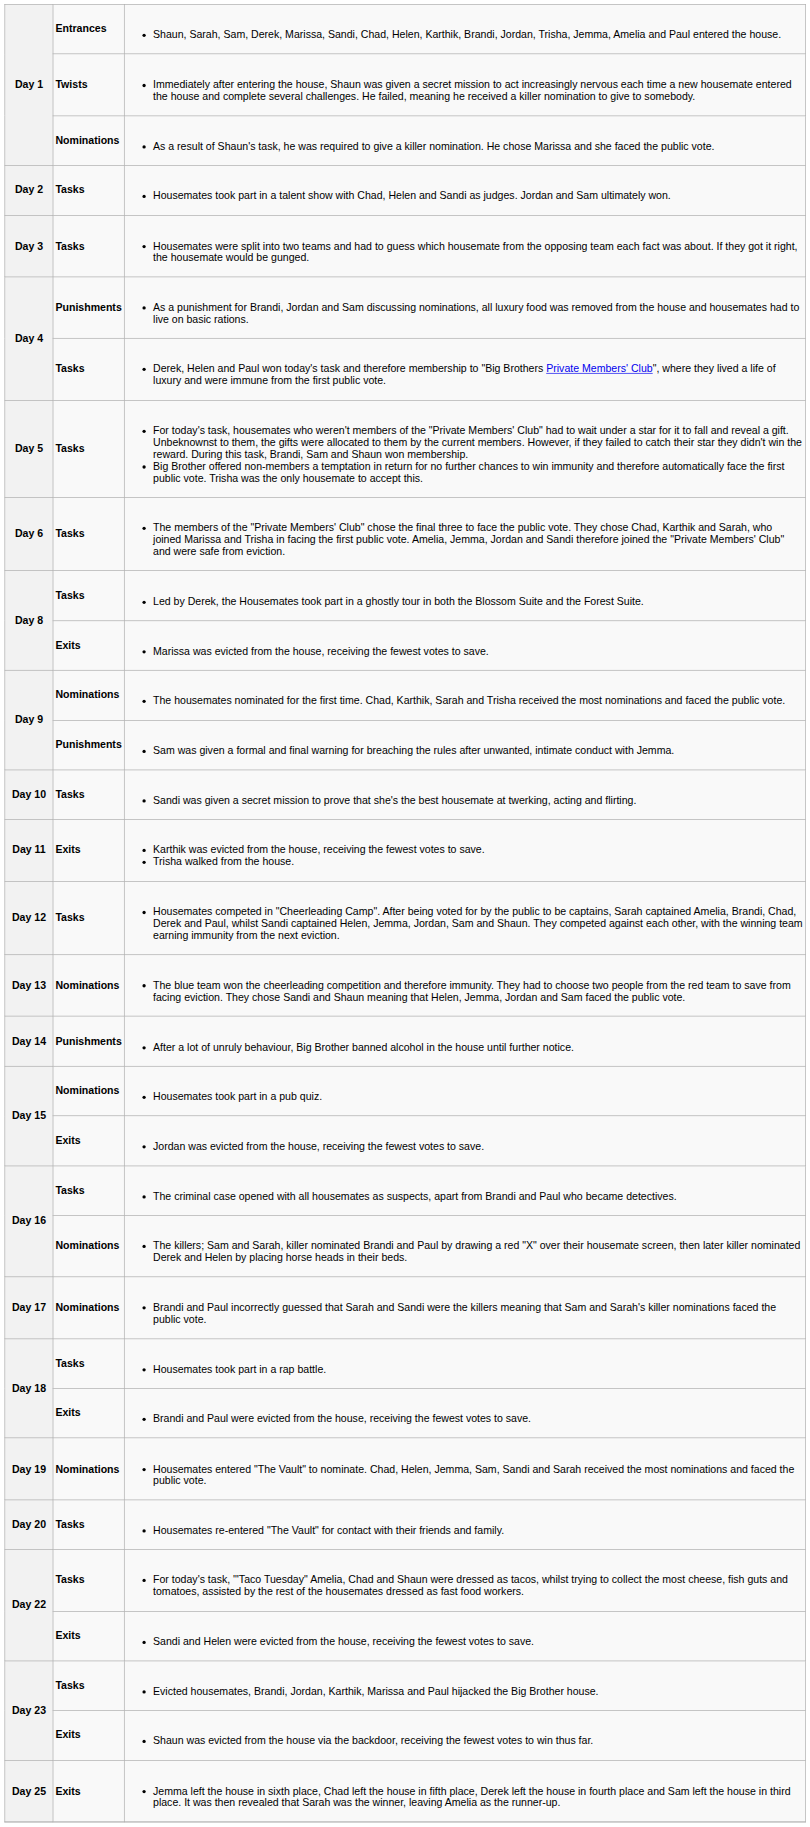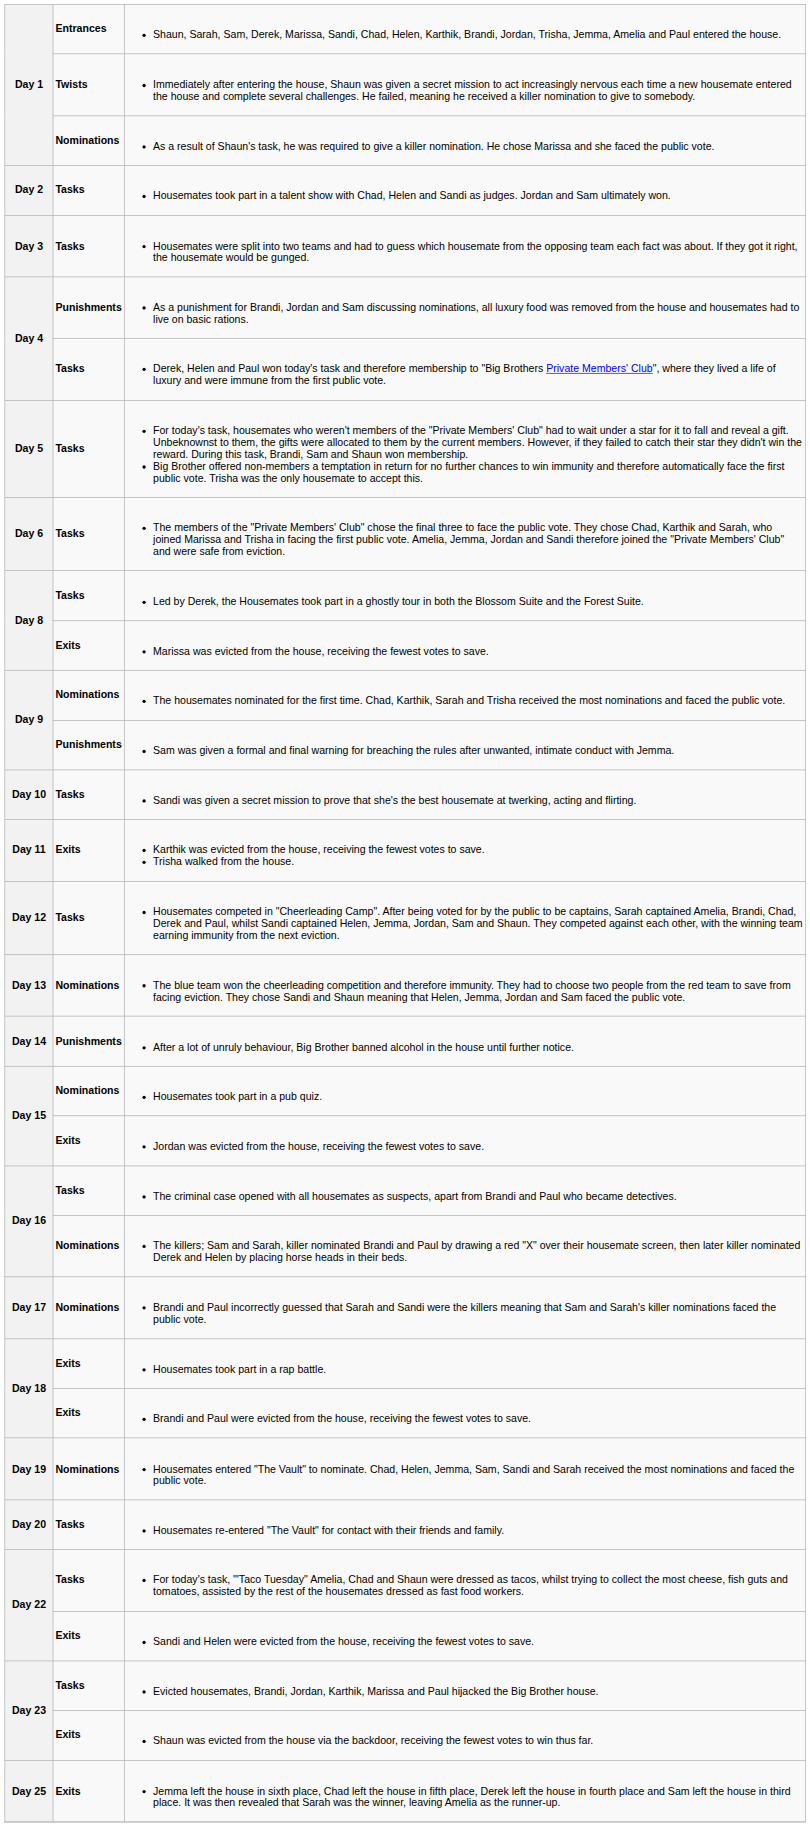Housemates took part in a rap battle. | column 2: Tasks -> Exits
